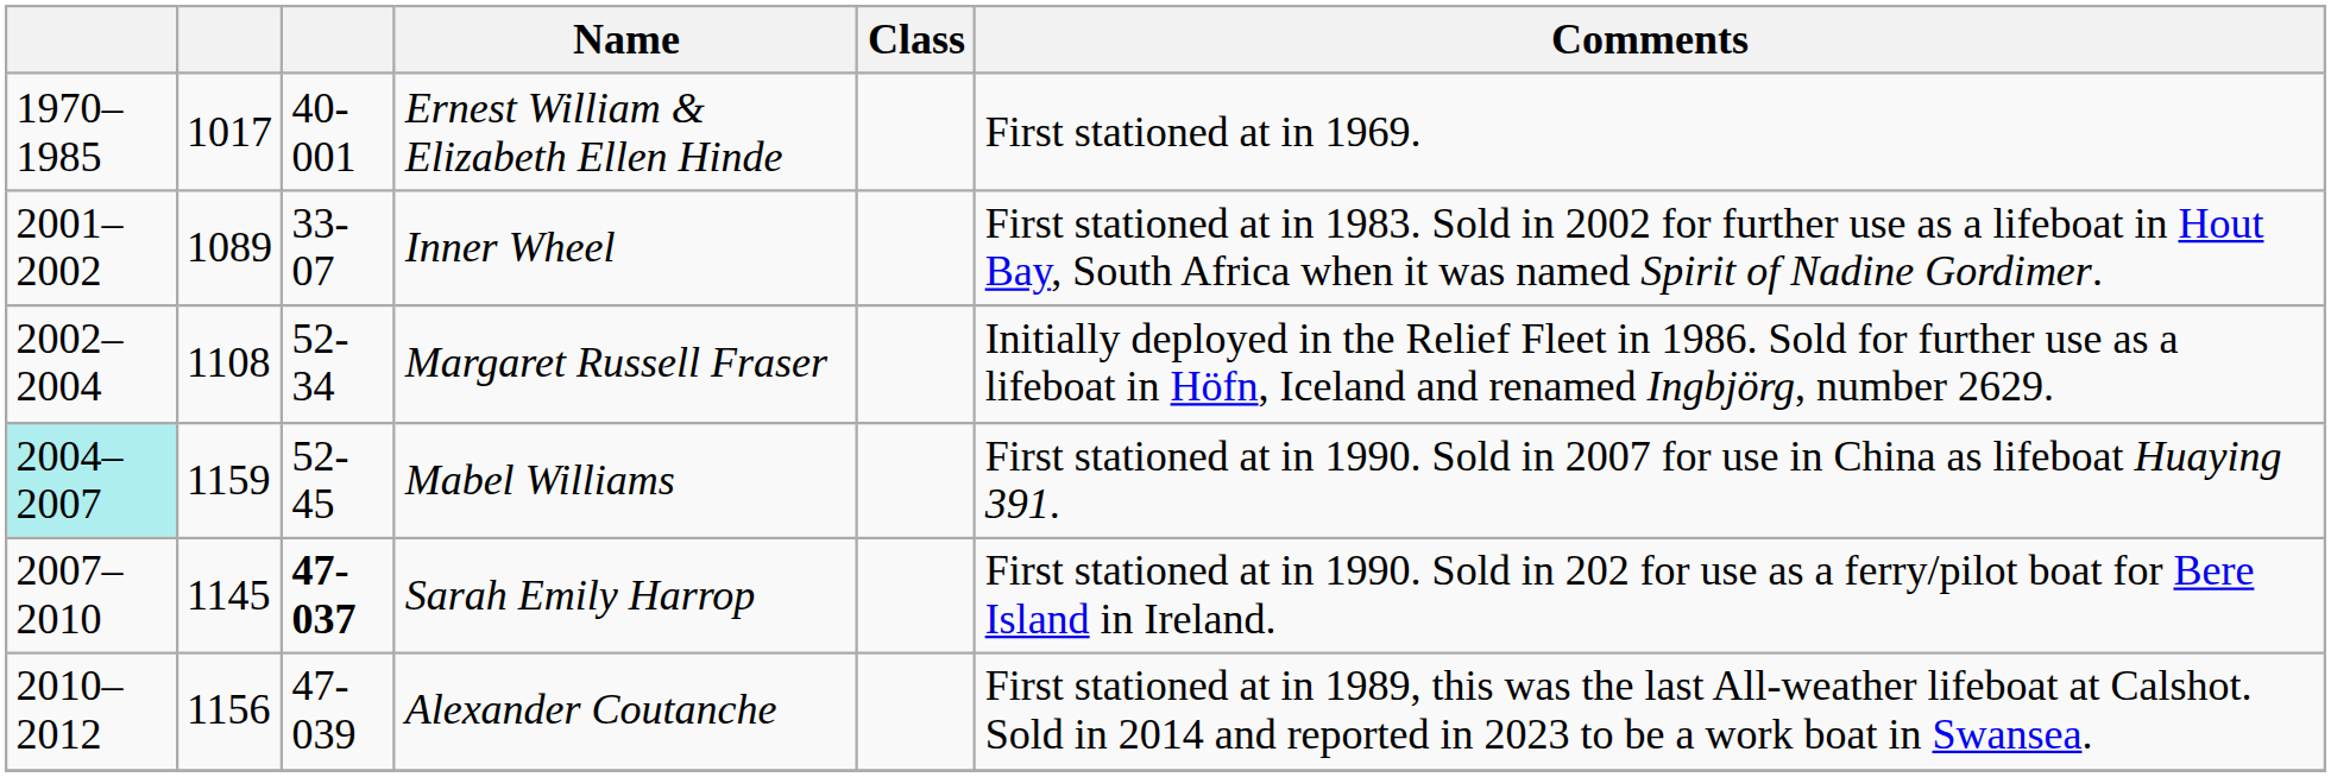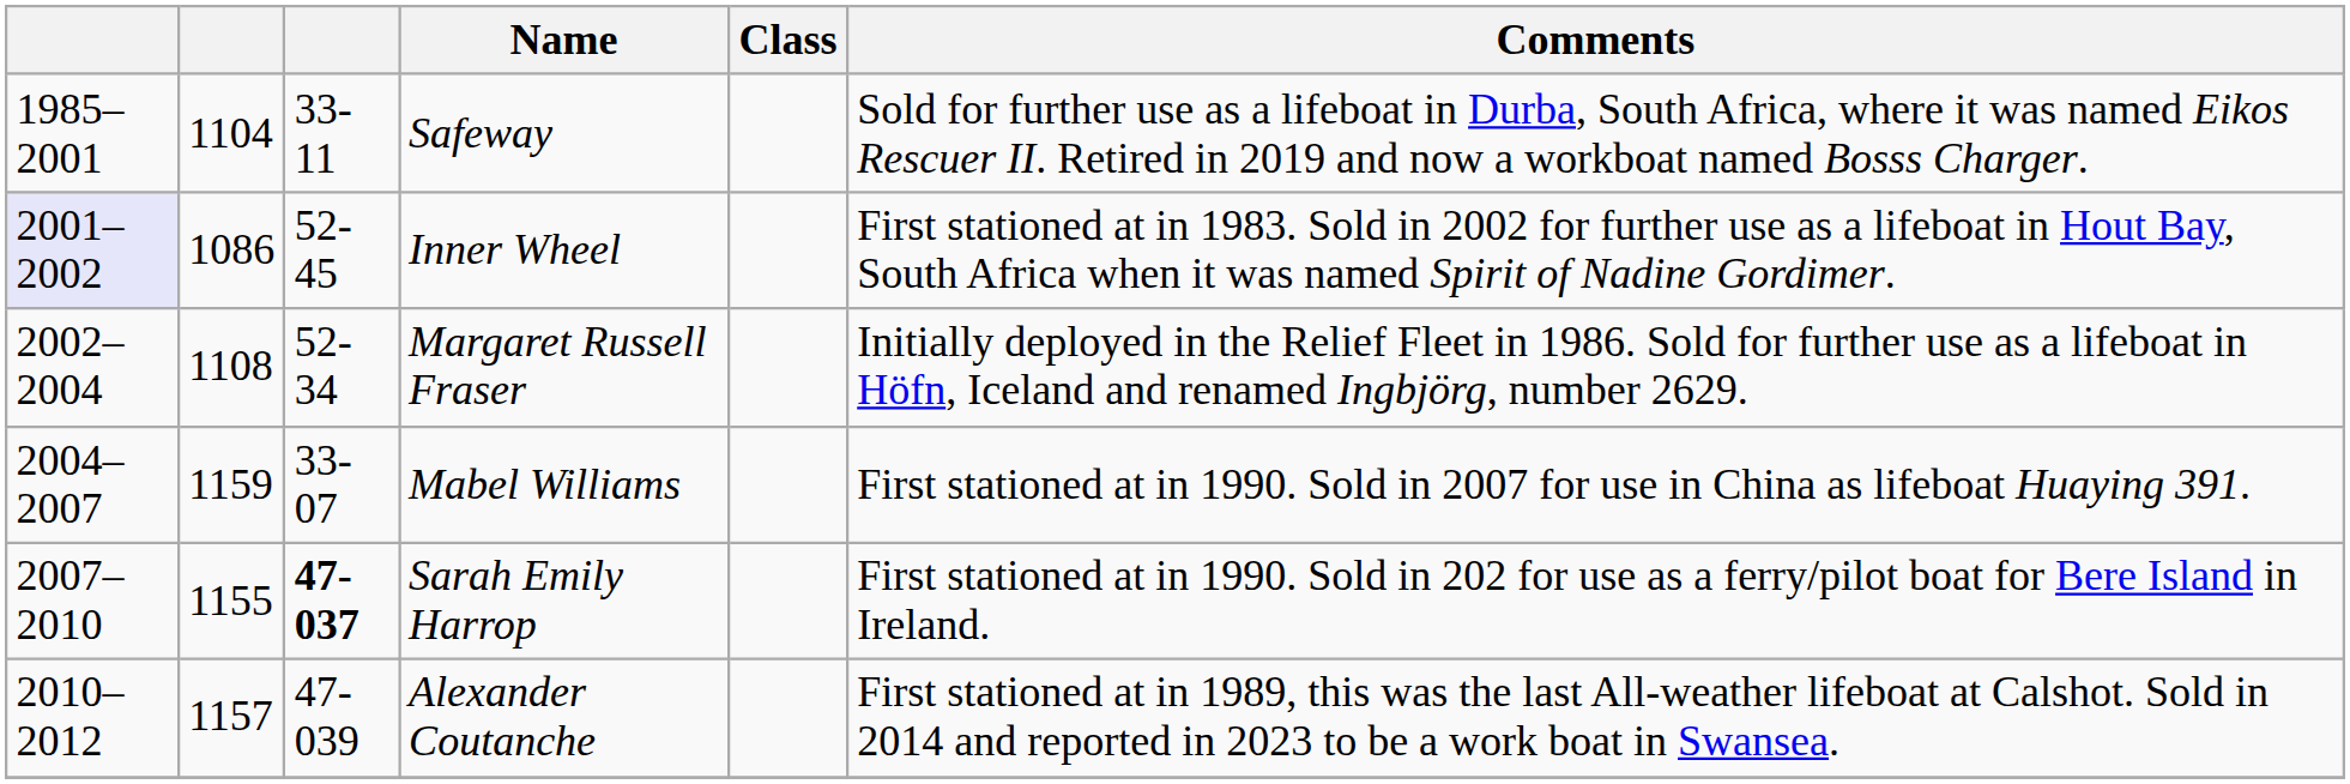- row: 1970–1985 | 1017 | 40-001 | Ernest William & Elizabeth Ellen Hinde | First stationed at in 1969.
+ row: 1985–2001 | 1104 | 33-11 | Safeway | Sold for further use as a lifeboat in Durba, South Africa, where it was named Eikos Rescuer II. Retired in 2019 and now a workboat named Bosss Charger.
Inner Wheel | column 1: no background -> lavender background
Inner Wheel | column 2: 1089 -> 1086
Inner Wheel | column 3: 33-07 -> 52-45
Mabel Williams | column 1: paleturquoise background -> no background
Mabel Williams | column 3: 52-45 -> 33-07
Sarah Emily Harrop | column 2: 1145 -> 1155
Alexander Coutanche | column 2: 1156 -> 1157
